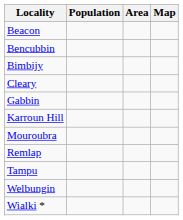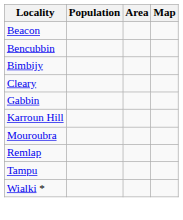- row: Welbungin
